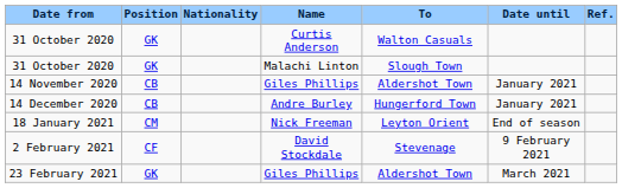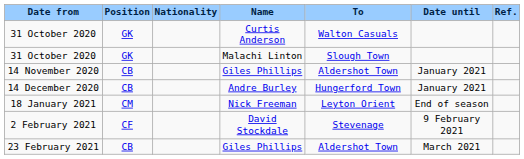23 February 2021 | Position: GK -> CB
